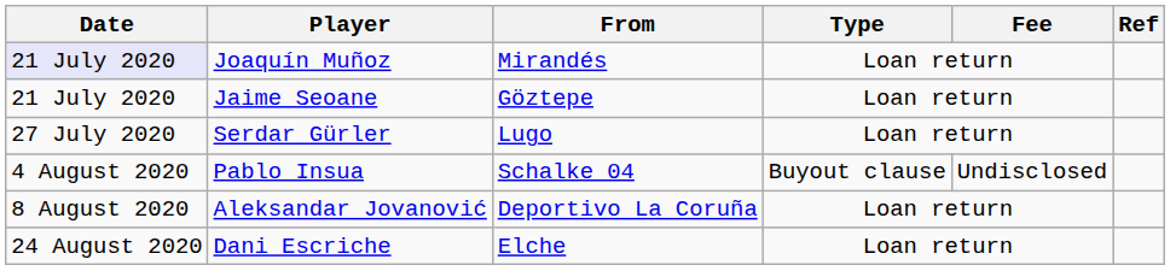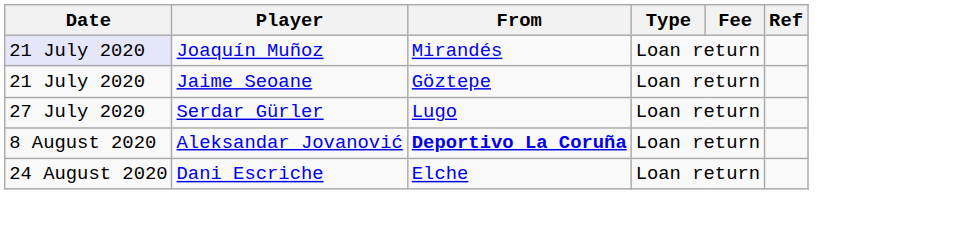- row: 4 August 2020 | Pablo Insua | Schalke 04 | Buyout clause | Undisclosed
Aleksandar Jovanović | From: normal -> bold
